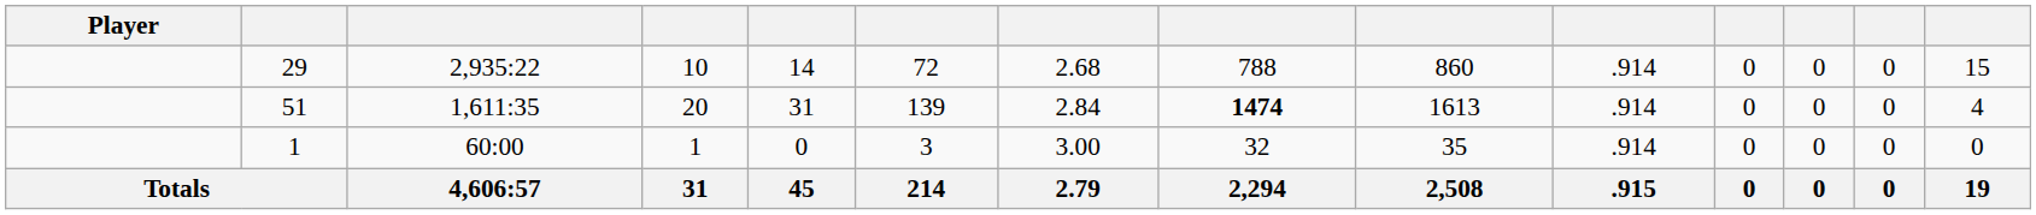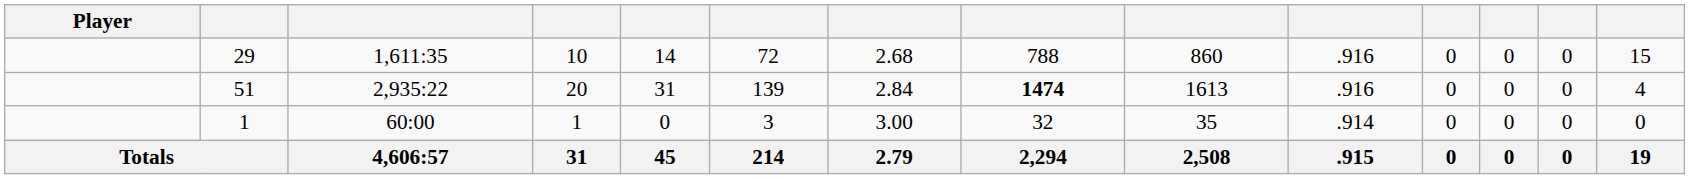29 | column 3: 2,935:22 -> 1,611:35
29 | column 10: .914 -> .916
51 | column 3: 1,611:35 -> 2,935:22
51 | column 10: .914 -> .916
